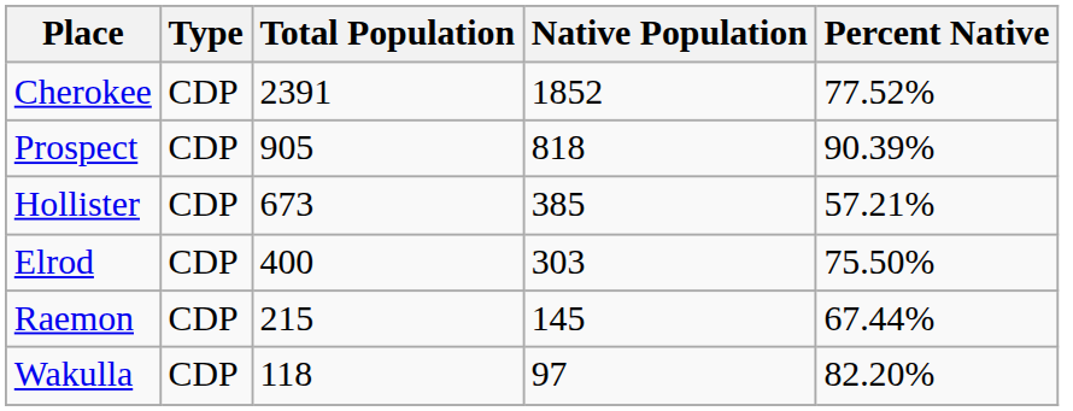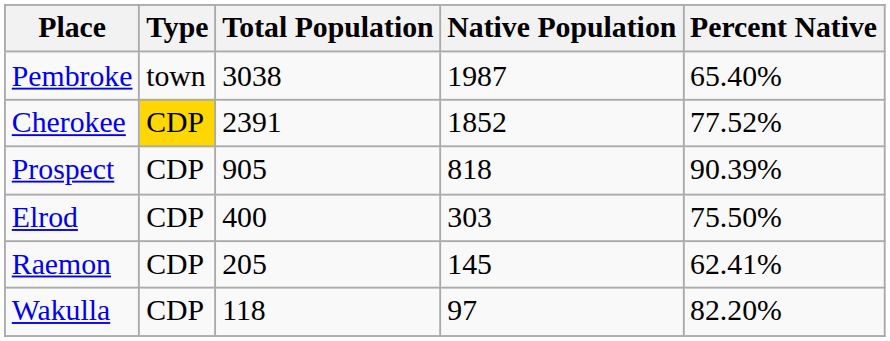+ row: Pembroke | town | 3038 | 1987 | 65.40%
Cherokee | Type: no background -> gold background
- row: Hollister | CDP | 673 | 385 | 57.21%
Raemon | Total Population: 215 -> 205
Raemon | Percent Native: 67.44% -> 62.41%
